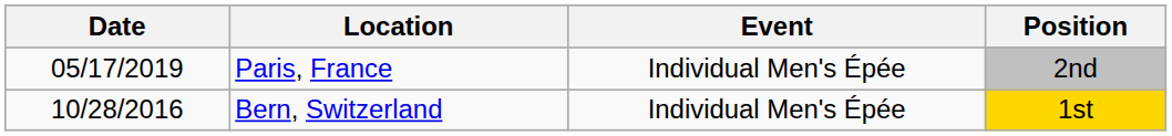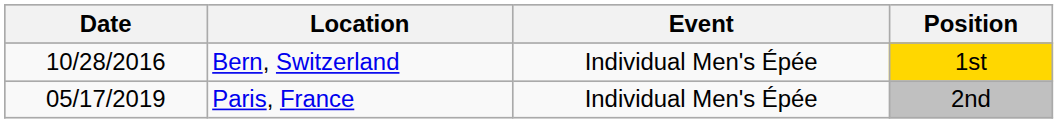rows swapped: Bern, Switzerland <-> Paris, France
